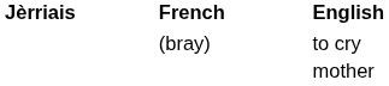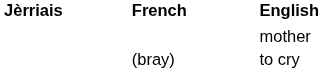rows swapped: mother <-> to cry
